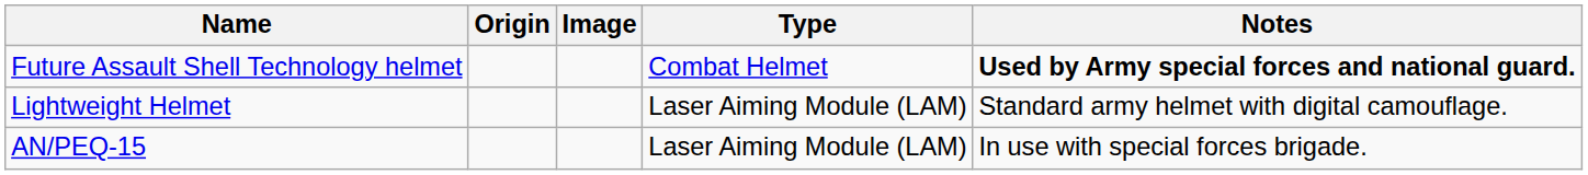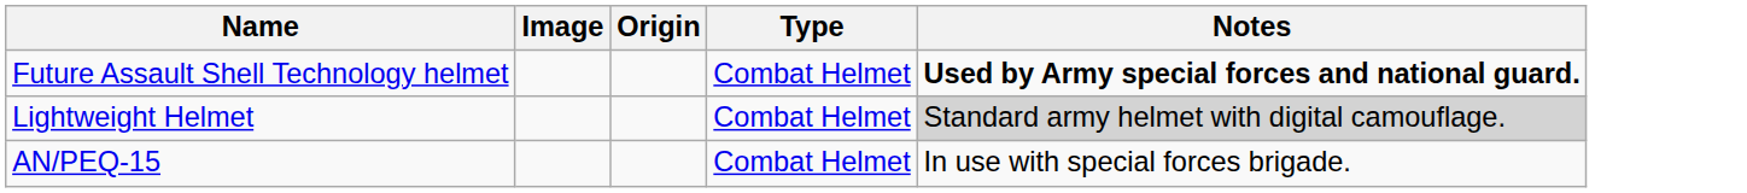columns swapped: Image <-> Origin
Lightweight Helmet | Type: Laser Aiming Module (LAM) -> Combat Helmet
Lightweight Helmet | Notes: no background -> lightgrey background
AN/PEQ-15 | Type: Laser Aiming Module (LAM) -> Combat Helmet
